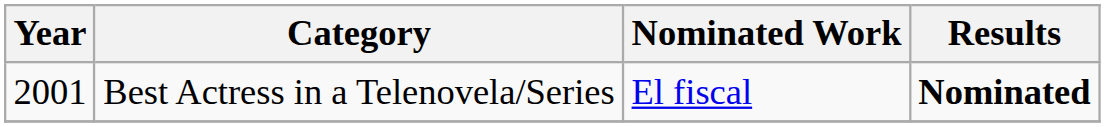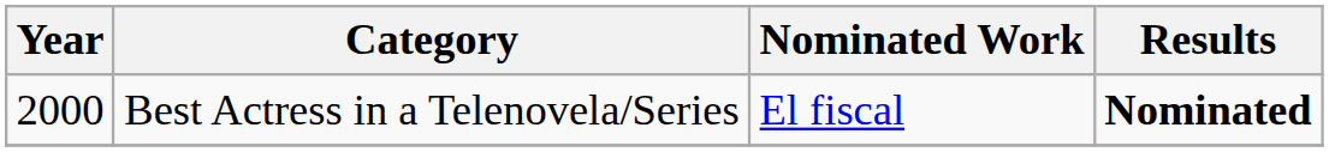Best Actress in a Telenovela/Series | Year: 2001 -> 2000
